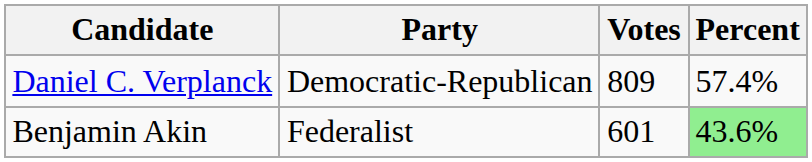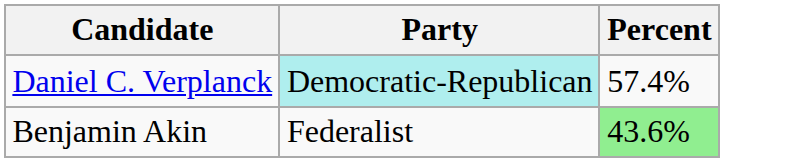- column: Votes | 809 | 601
Daniel C. Verplanck | Party: no background -> paleturquoise background
